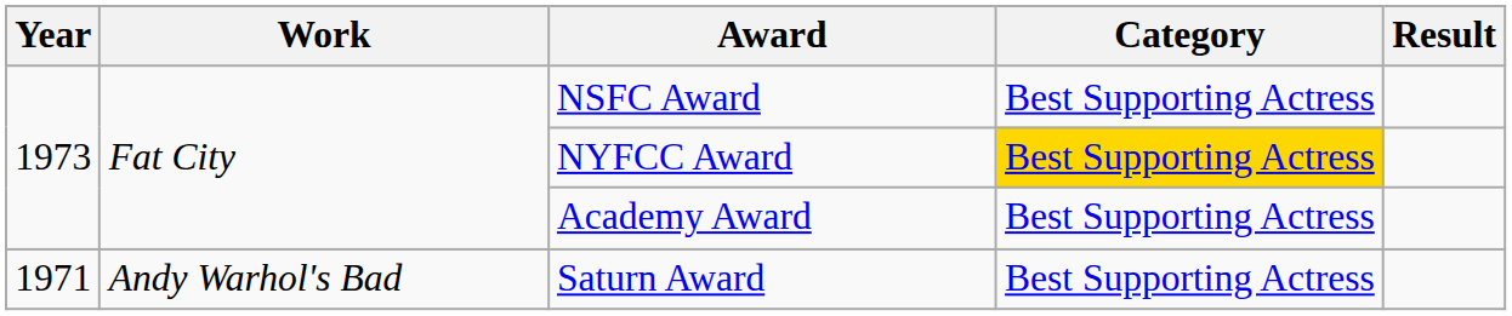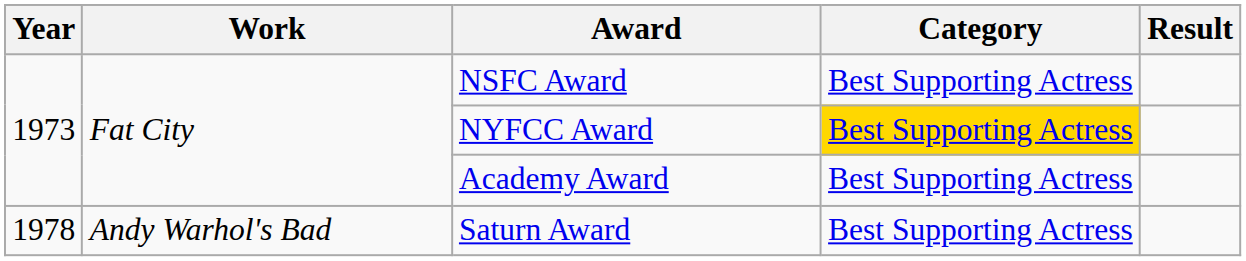Saturn Award | Year: 1971 -> 1978
